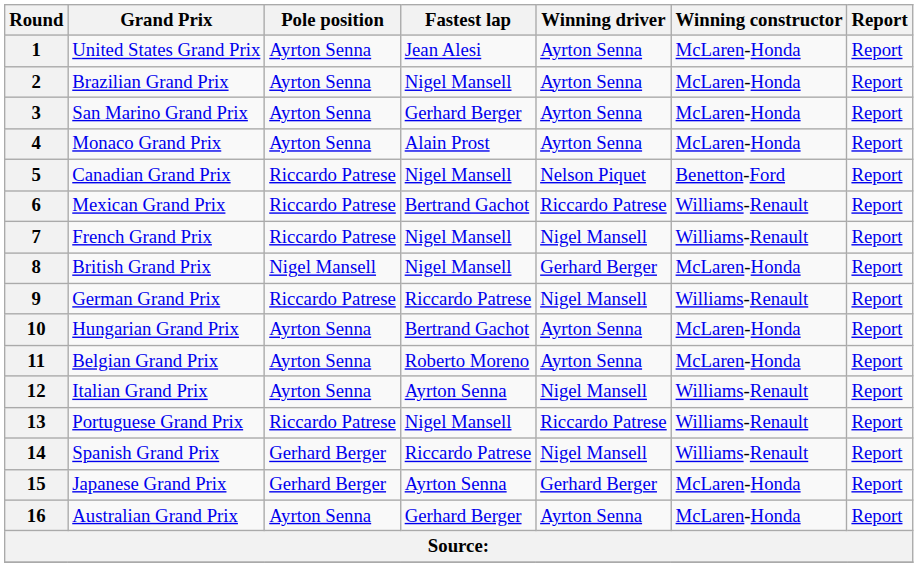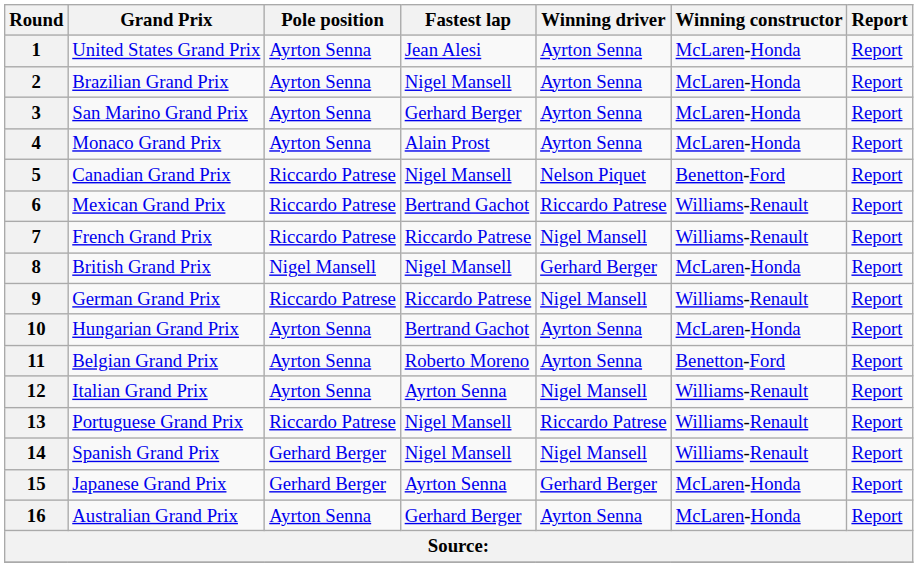7 | Fastest lap: Nigel Mansell -> Riccardo Patrese
11 | Winning constructor: McLaren-Honda -> Benetton-Ford
14 | Fastest lap: Riccardo Patrese -> Nigel Mansell
